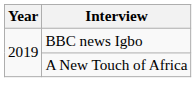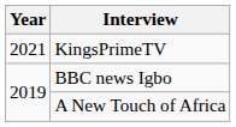+ row: 2021 | KingsPrimeTV
